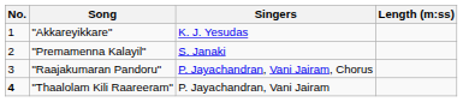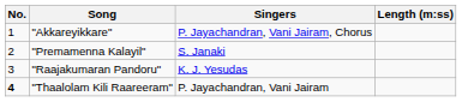"Akkareyikkare" | Singers: K. J. Yesudas -> P. Jayachandran, Vani Jairam, Chorus
"Raajakumaran Pandoru" | Singers: P. Jayachandran, Vani Jairam, Chorus -> K. J. Yesudas
